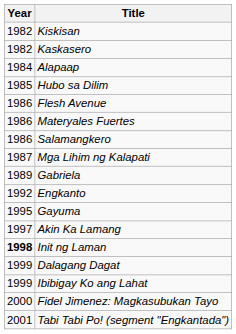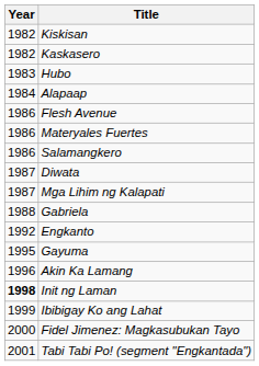+ row: 1983 | Hubo
- row: 1985 | Hubo sa Dilim
+ row: 1987 | Diwata
Gabriela | Year: 1989 -> 1988
Akin Ka Lamang | Year: 1997 -> 1996
- row: 1999 | Dalagang Dagat
